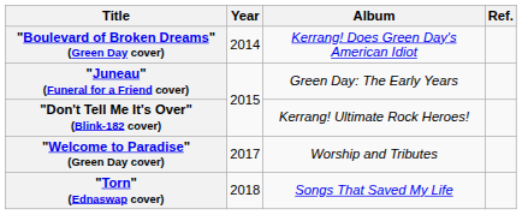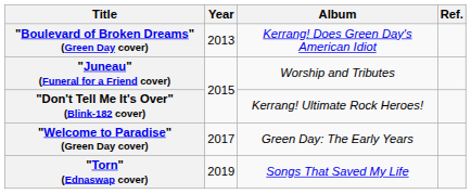"Boulevard of Broken Dreams" (Green Day cover) | Year: 2014 -> 2013
"Juneau" (Funeral for a Friend cover) | Album: Green Day: The Early Years -> Worship and Tributes
"Welcome to Paradise" (Green Day cover) | Album: Worship and Tributes -> Green Day: The Early Years
"Torn" (Ednaswap cover) | Year: 2018 -> 2019
